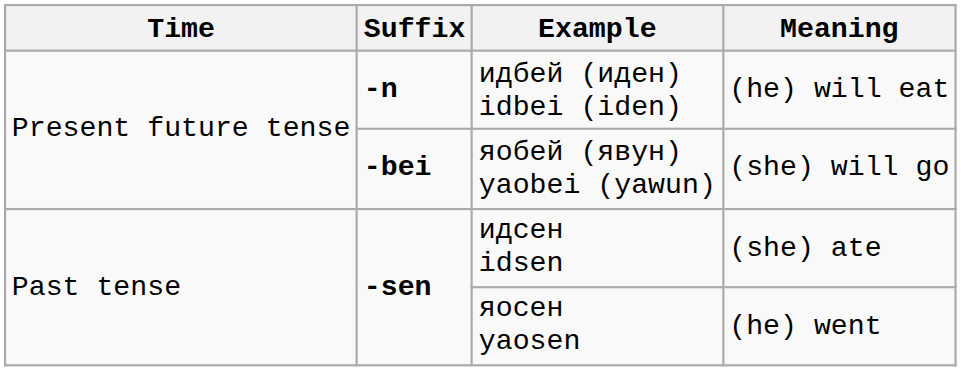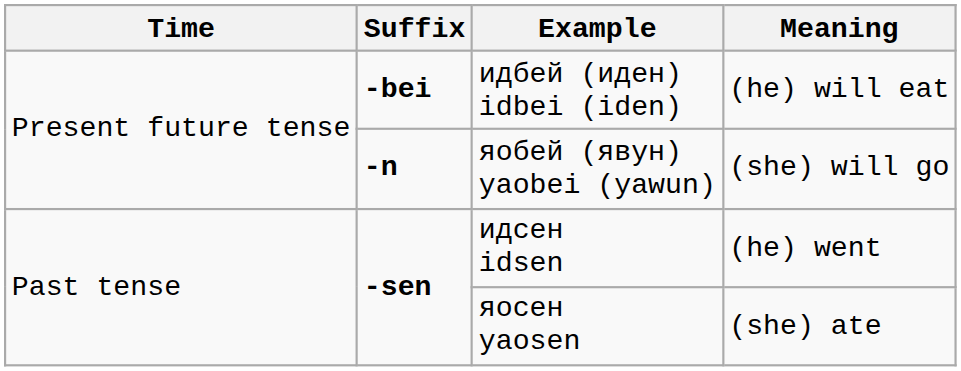идбей (иден) idbei (iden) | Suffix: -n -> -bei
яобей (явун) yaobei (yawun) | Suffix: -bei -> -n
идсен idsen | Meaning: (she) ate -> (he) went
яосен yaosen | Meaning: (he) went -> (she) ate
